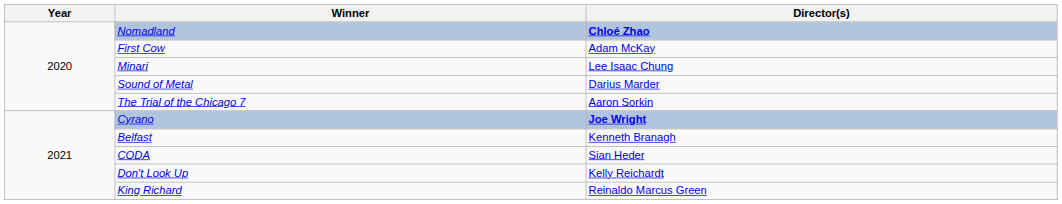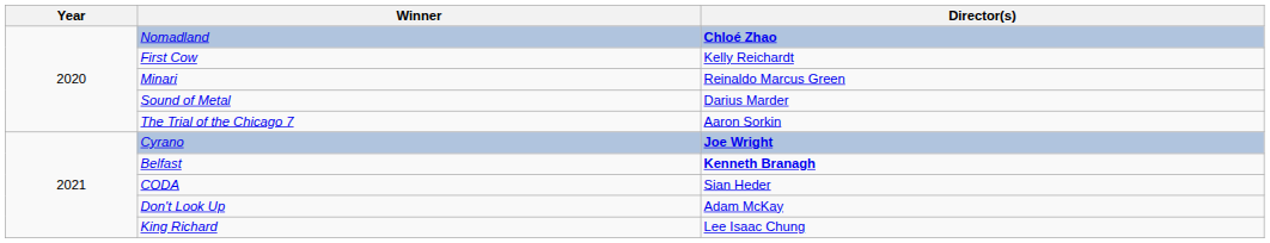First Cow | Director(s): Adam McKay -> Kelly Reichardt
Minari | Director(s): Lee Isaac Chung -> Reinaldo Marcus Green
Belfast | Director(s): normal -> bold
Don't Look Up | Director(s): Kelly Reichardt -> Adam McKay
King Richard | Director(s): Reinaldo Marcus Green -> Lee Isaac Chung
